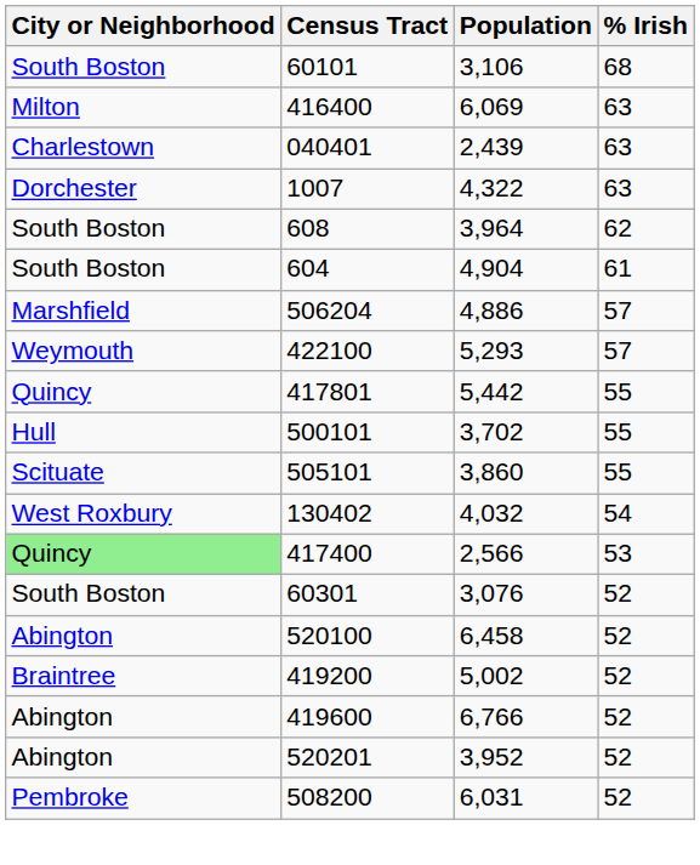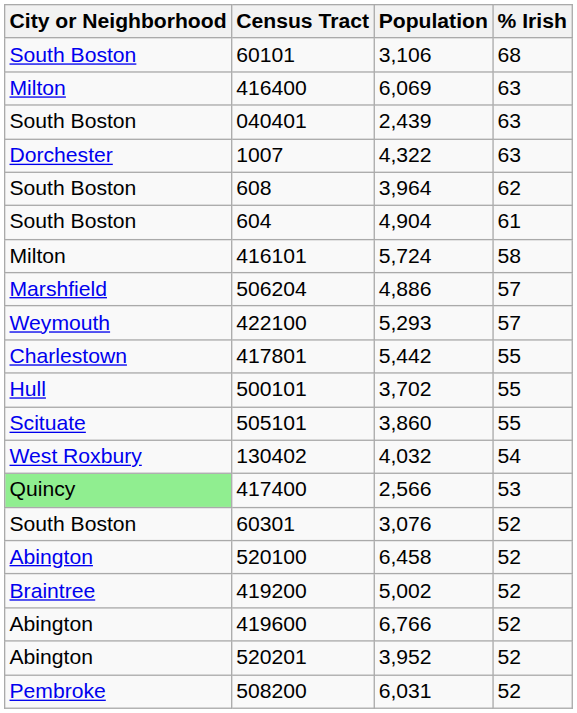040401 | City or Neighborhood: Charlestown -> South Boston
+ row: Milton | 416101 | 5,724 | 58
417801 | City or Neighborhood: Quincy -> Charlestown
